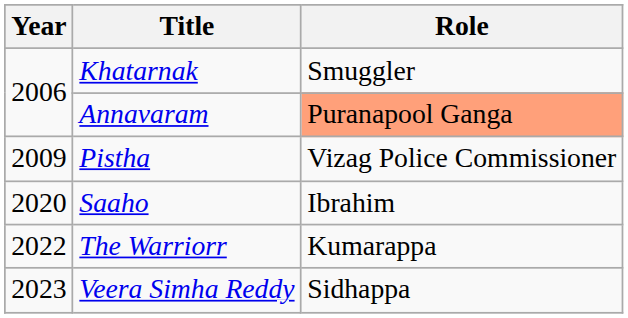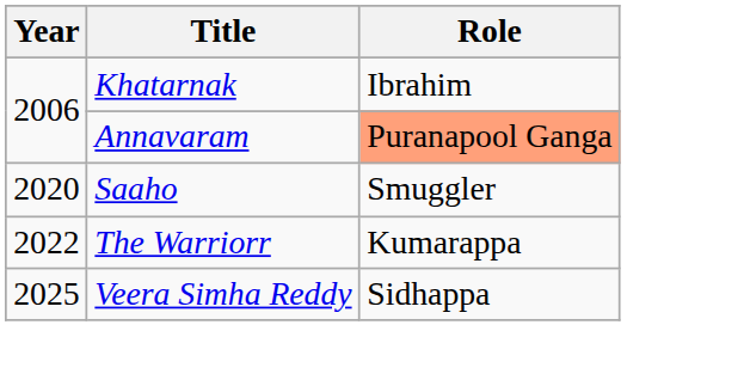Khatarnak | Role: Smuggler -> Ibrahim
- row: 2009 | Pistha | Vizag Police Commissioner
Saaho | Role: Ibrahim -> Smuggler
Veera Simha Reddy | Year: 2023 -> 2025
